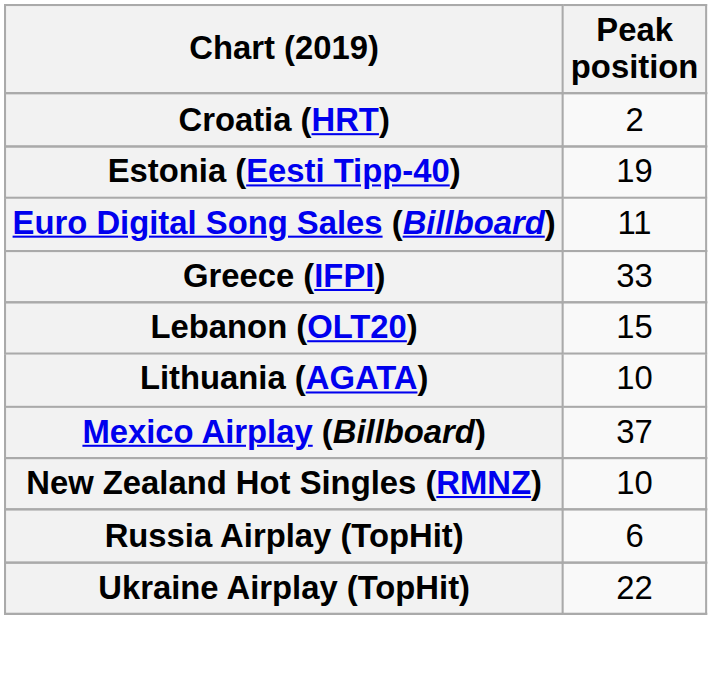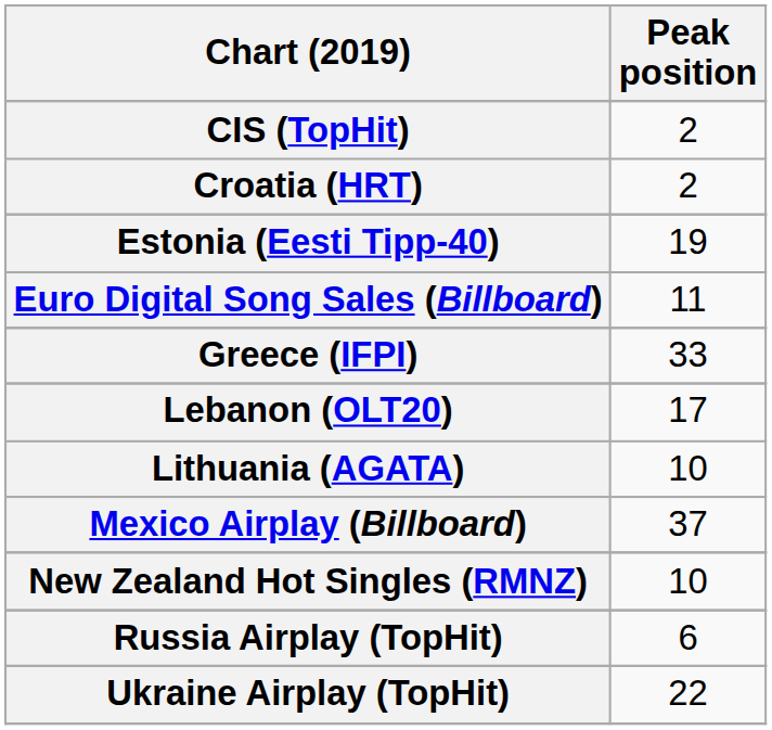+ row: CIS (TopHit) | 2
Lebanon (OLT20) | Peak position: 15 -> 17
